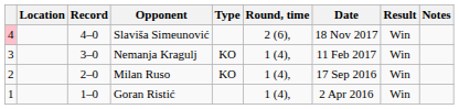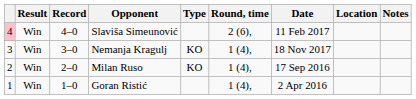columns swapped: Result <-> Location
Slaviša Simeunović | Date: 18 Nov 2017 -> 11 Feb 2017
Nemanja Kragulj | Date: 11 Feb 2017 -> 18 Nov 2017
